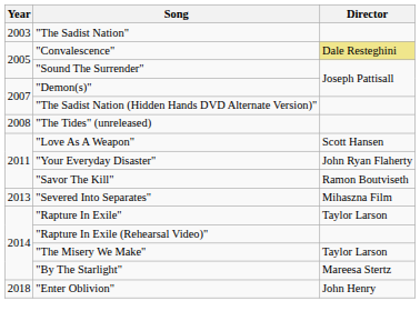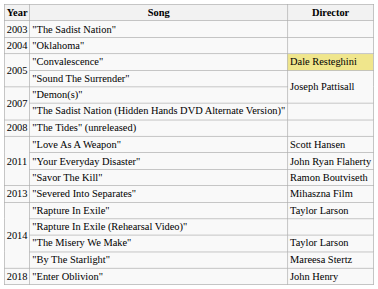+ row: 2004 | "Oklahoma"
